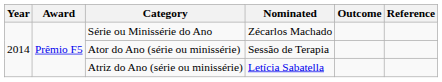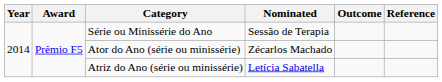Série ou Minissérie do Ano | Nominated: Zécarlos Machado -> Sessão de Terapia
Ator do Ano (série ou minissérie) | Nominated: Sessão de Terapia -> Zécarlos Machado
